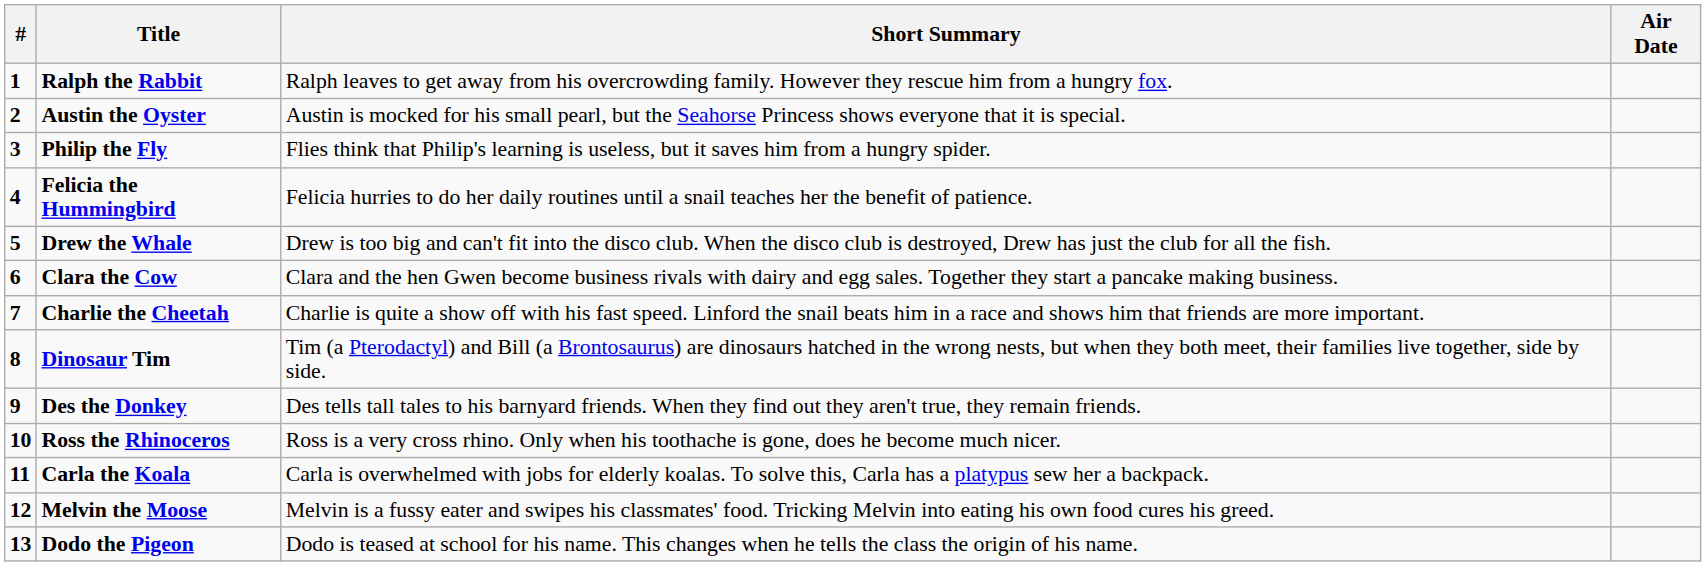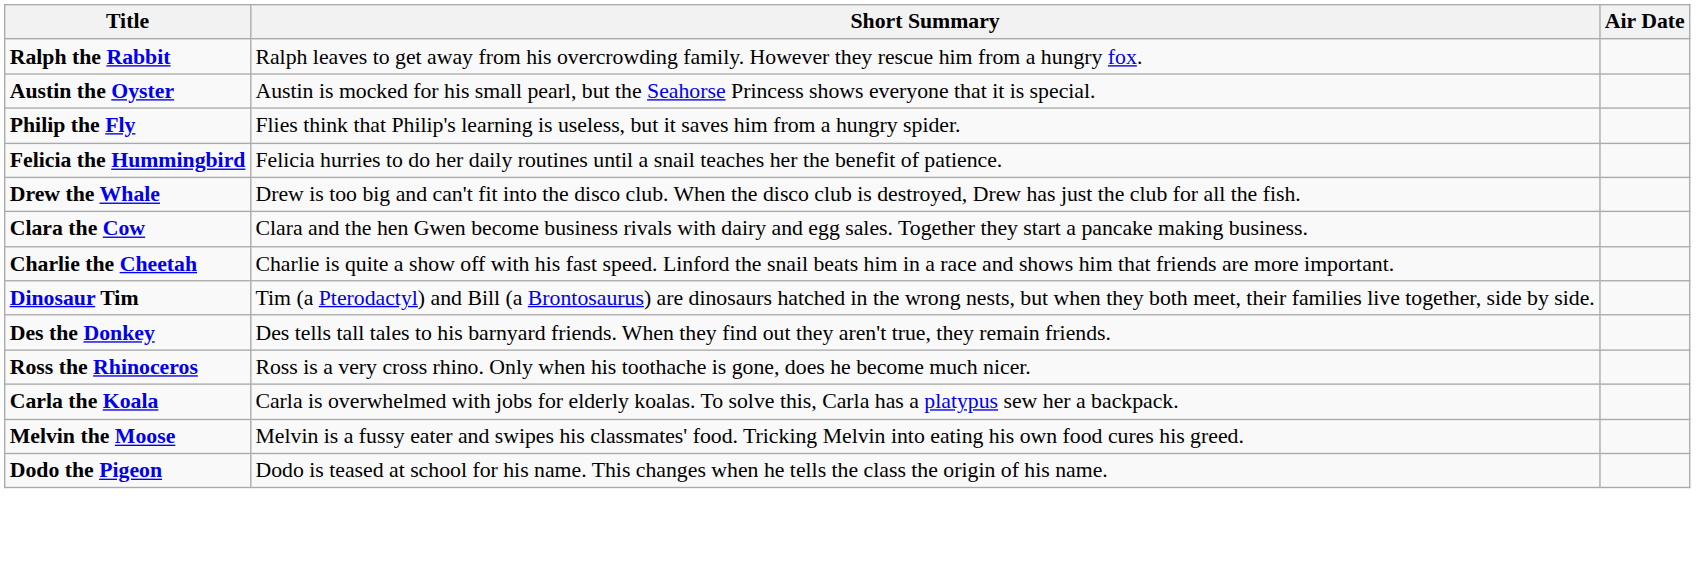- column: # | 1 | 2 | 3 | 4 | 5 | 6 | 7 | 8 | 9 | 10 | 11 | 12 | 13
